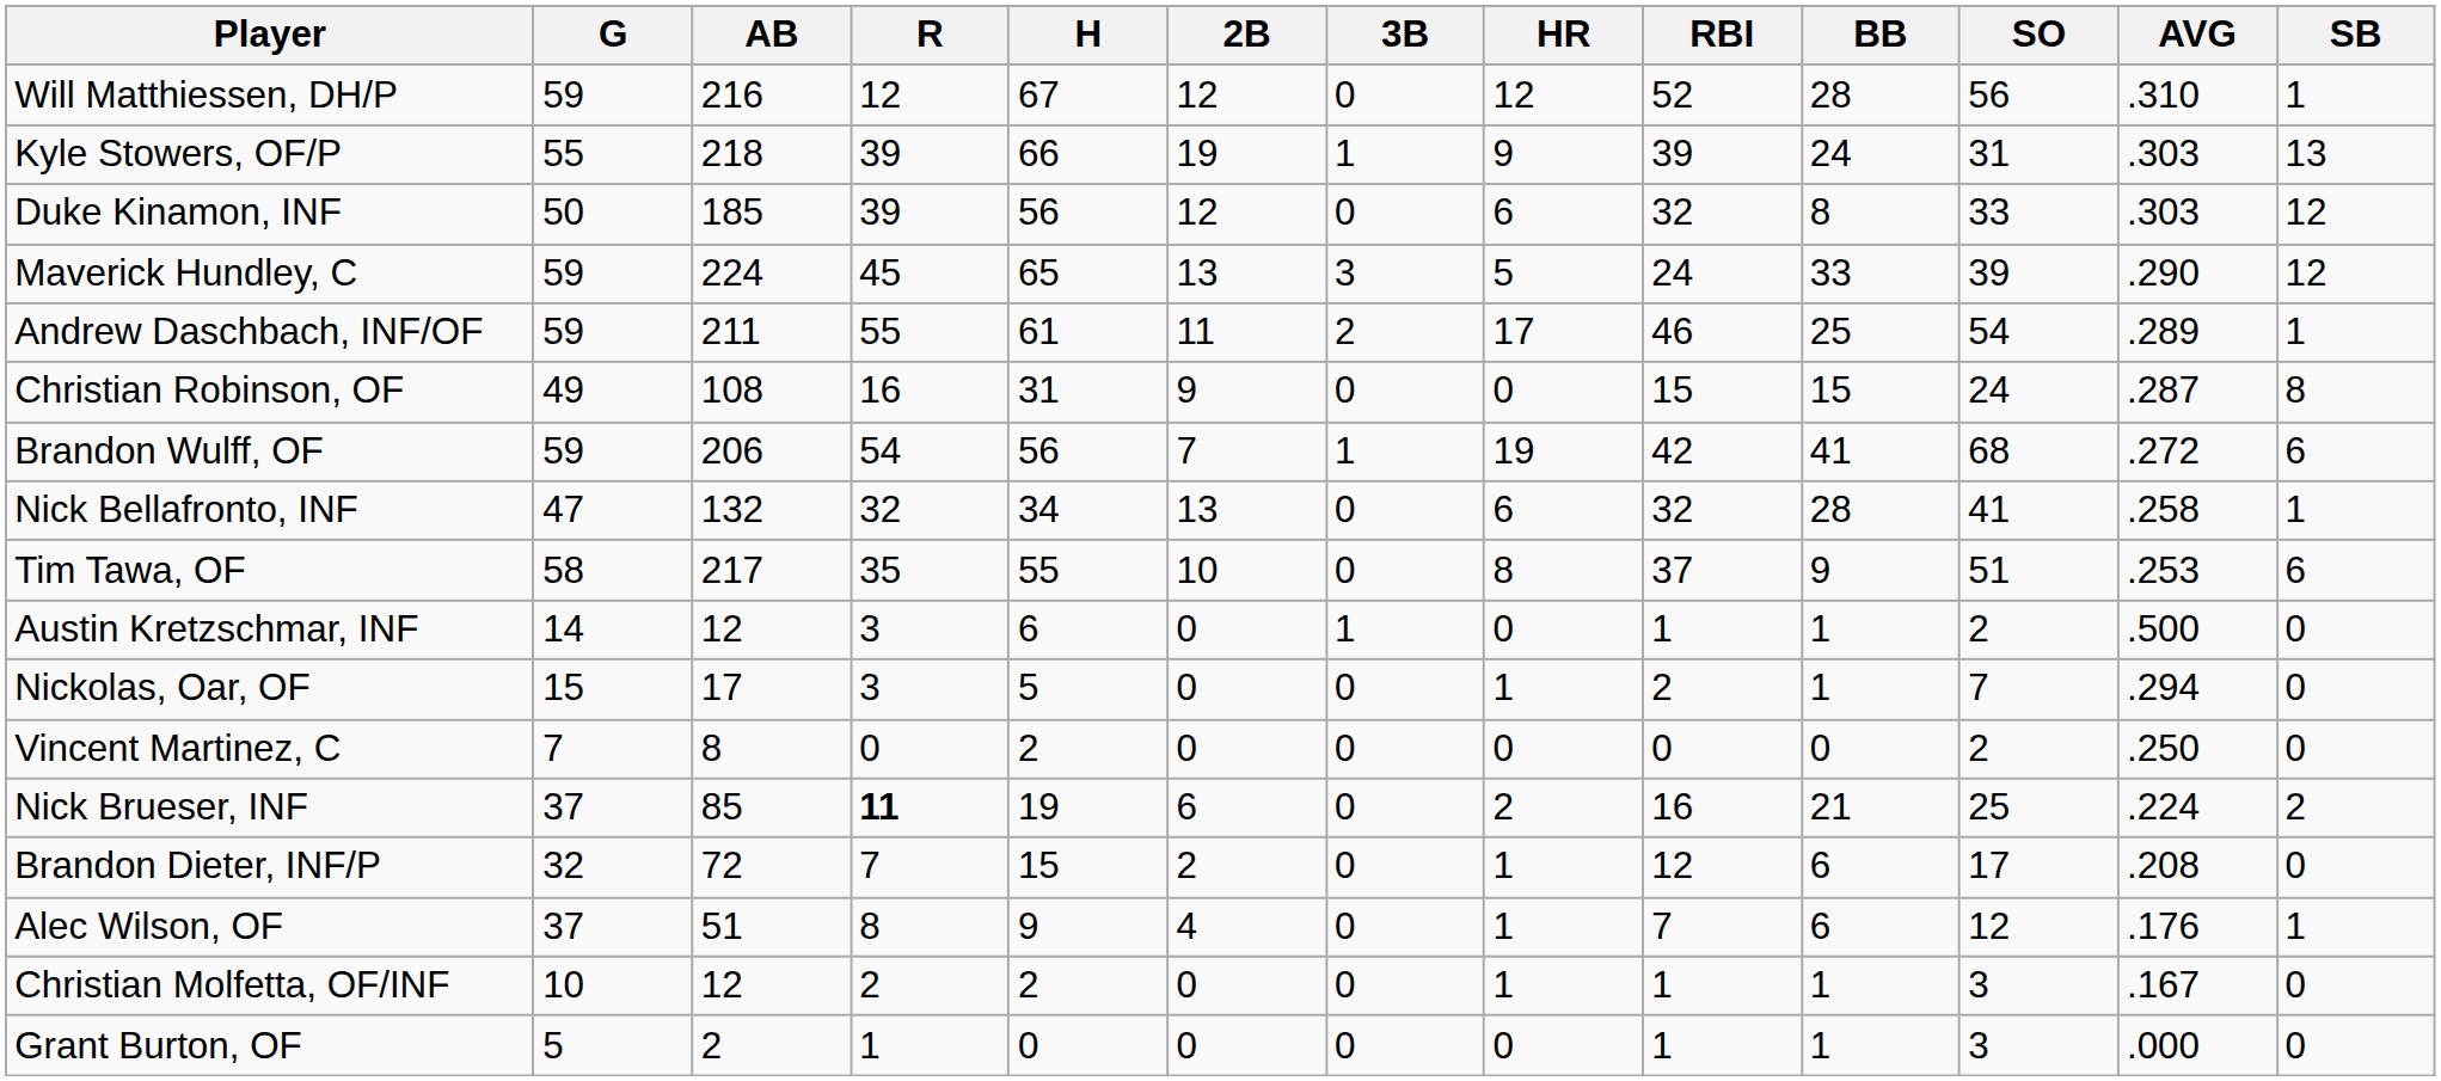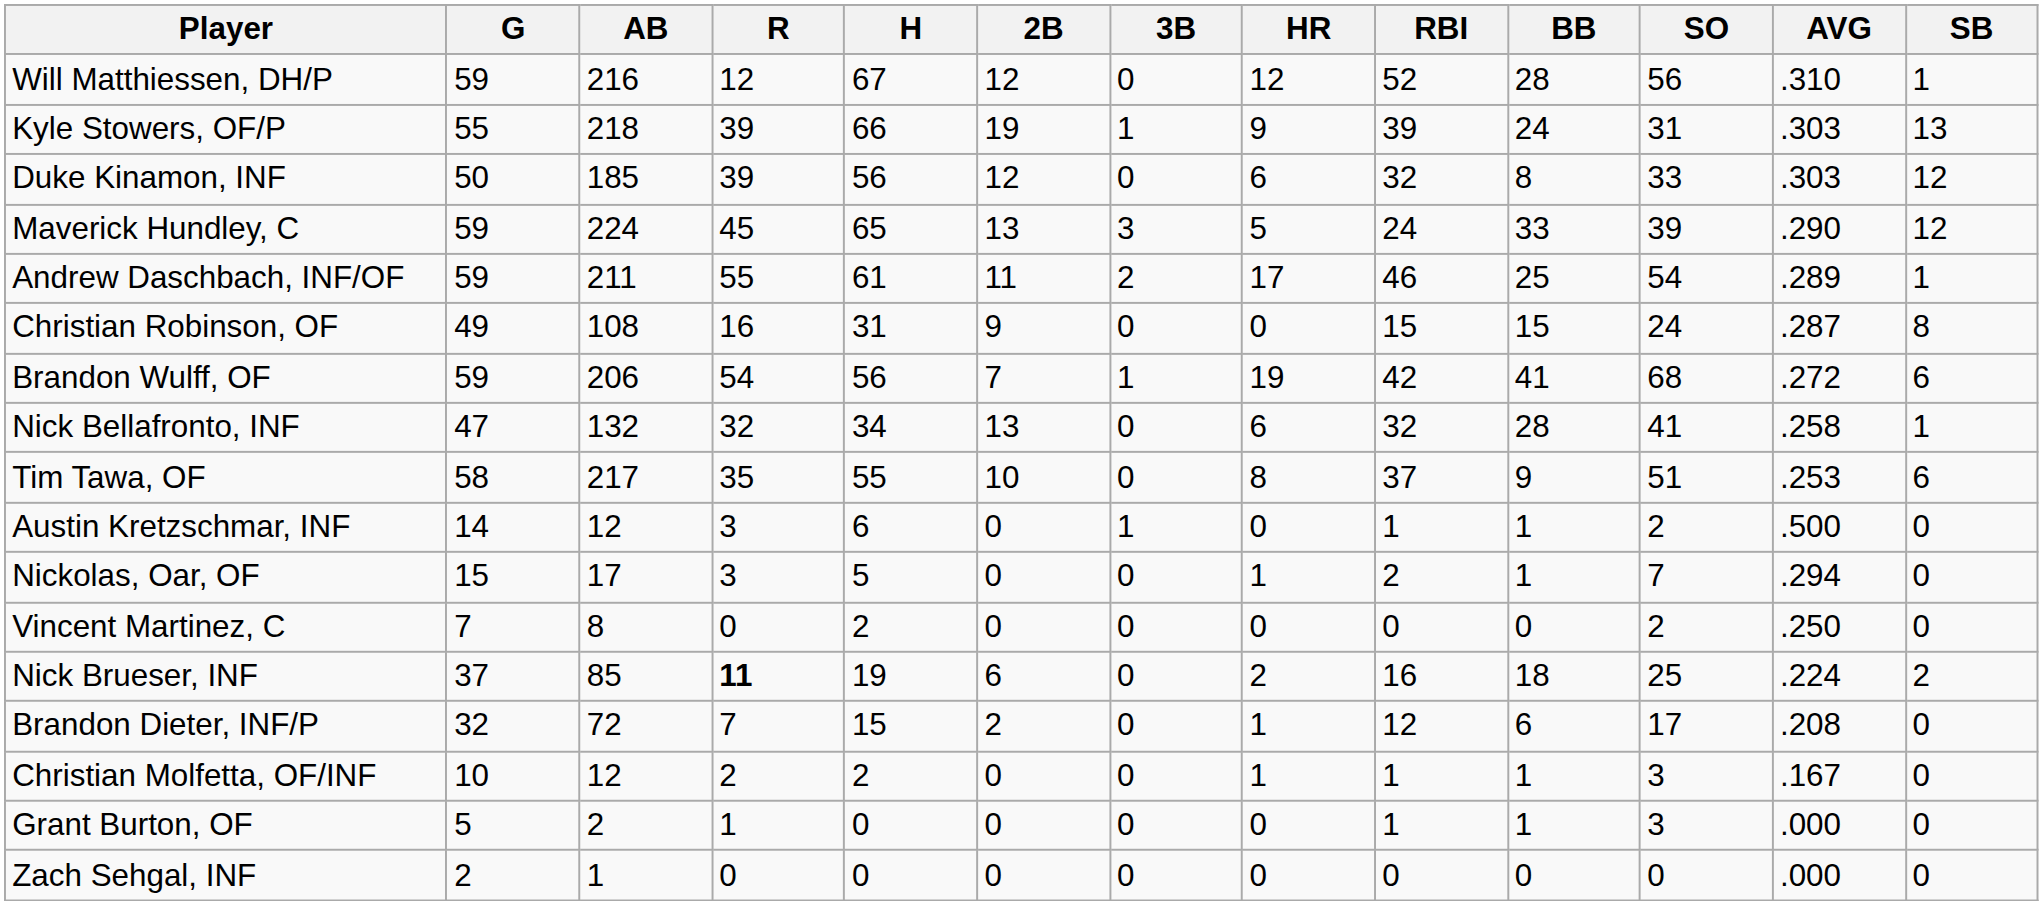Nick Brueser, INF | BB: 21 -> 18
- row: Alec Wilson, OF | 37 | 51 | 8 | 9 | 4 | 0 | 1 | 7 | 6 | 12 | .176 | 1
+ row: Zach Sehgal, INF | 2 | 1 | 0 | 0 | 0 | 0 | 0 | 0 | 0 | 0 | .000 | 0
